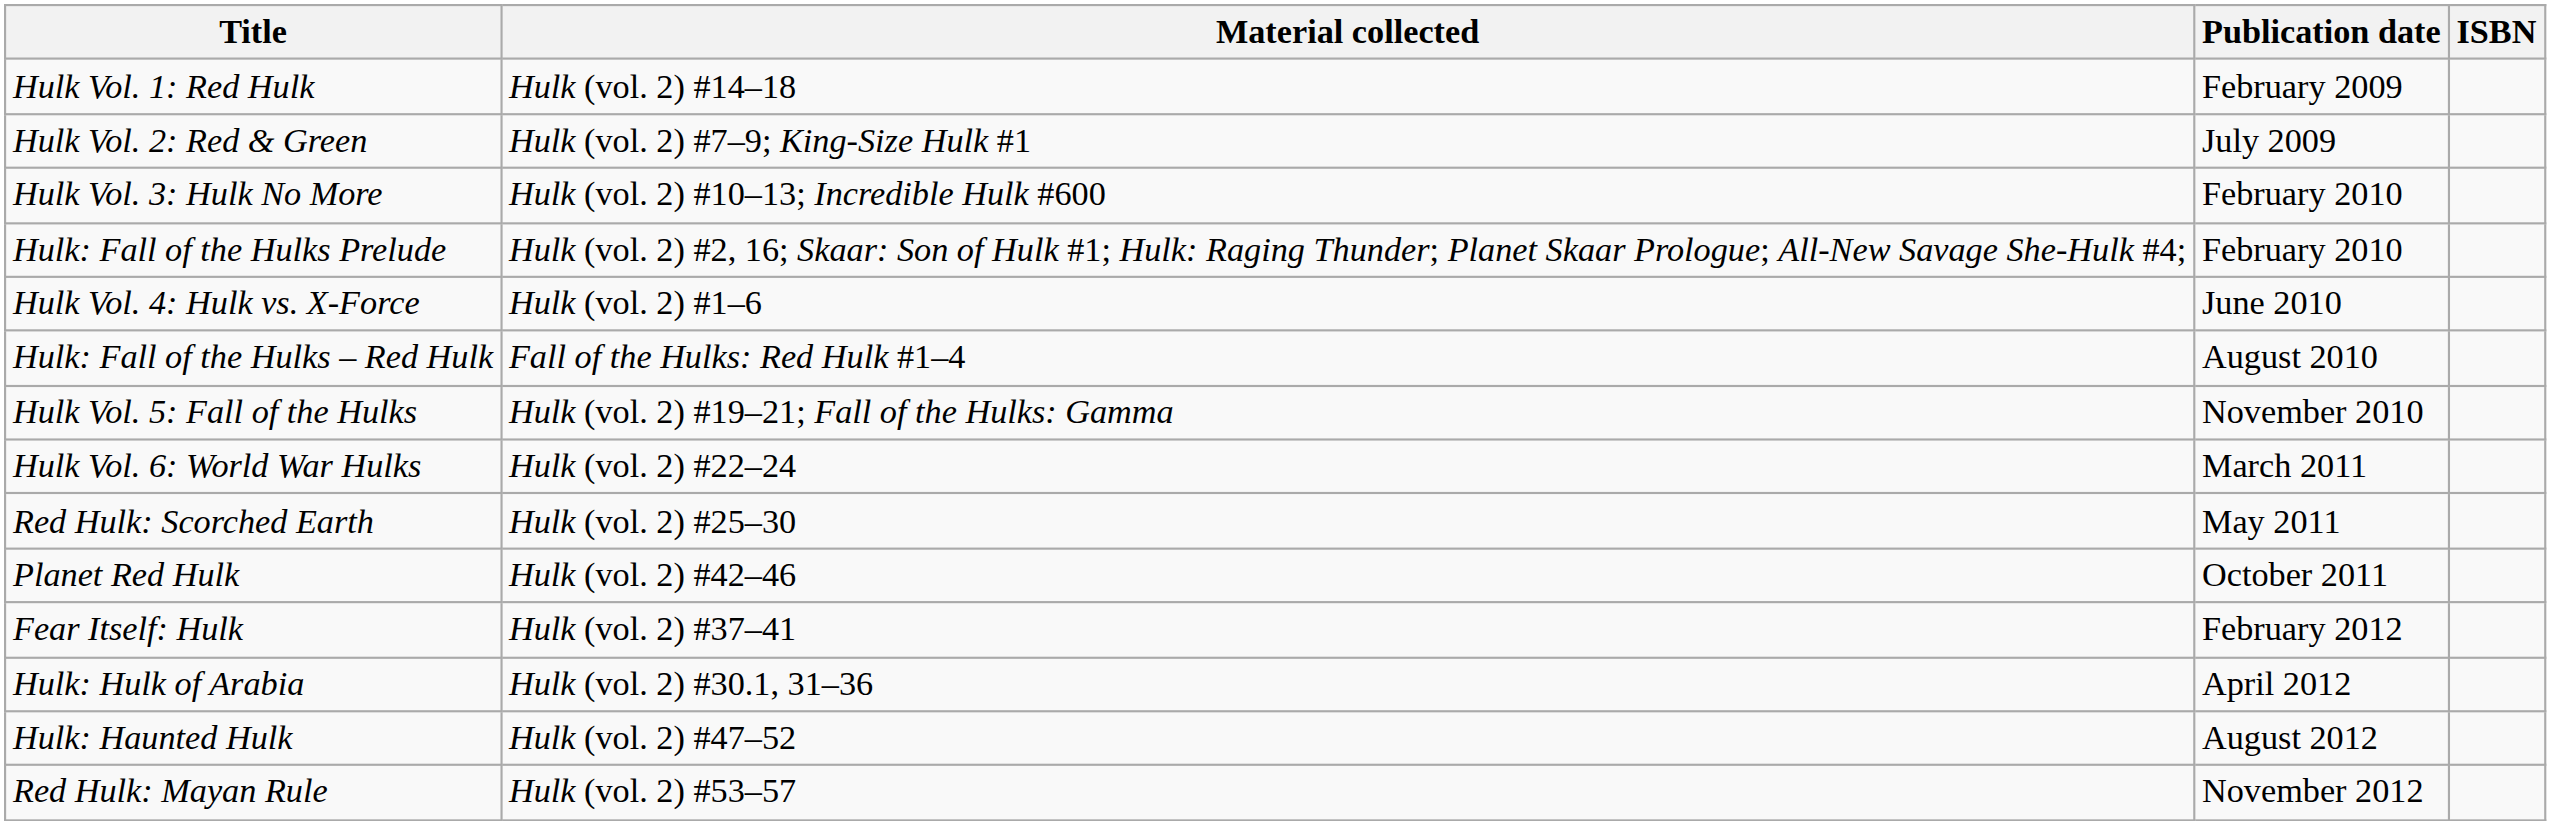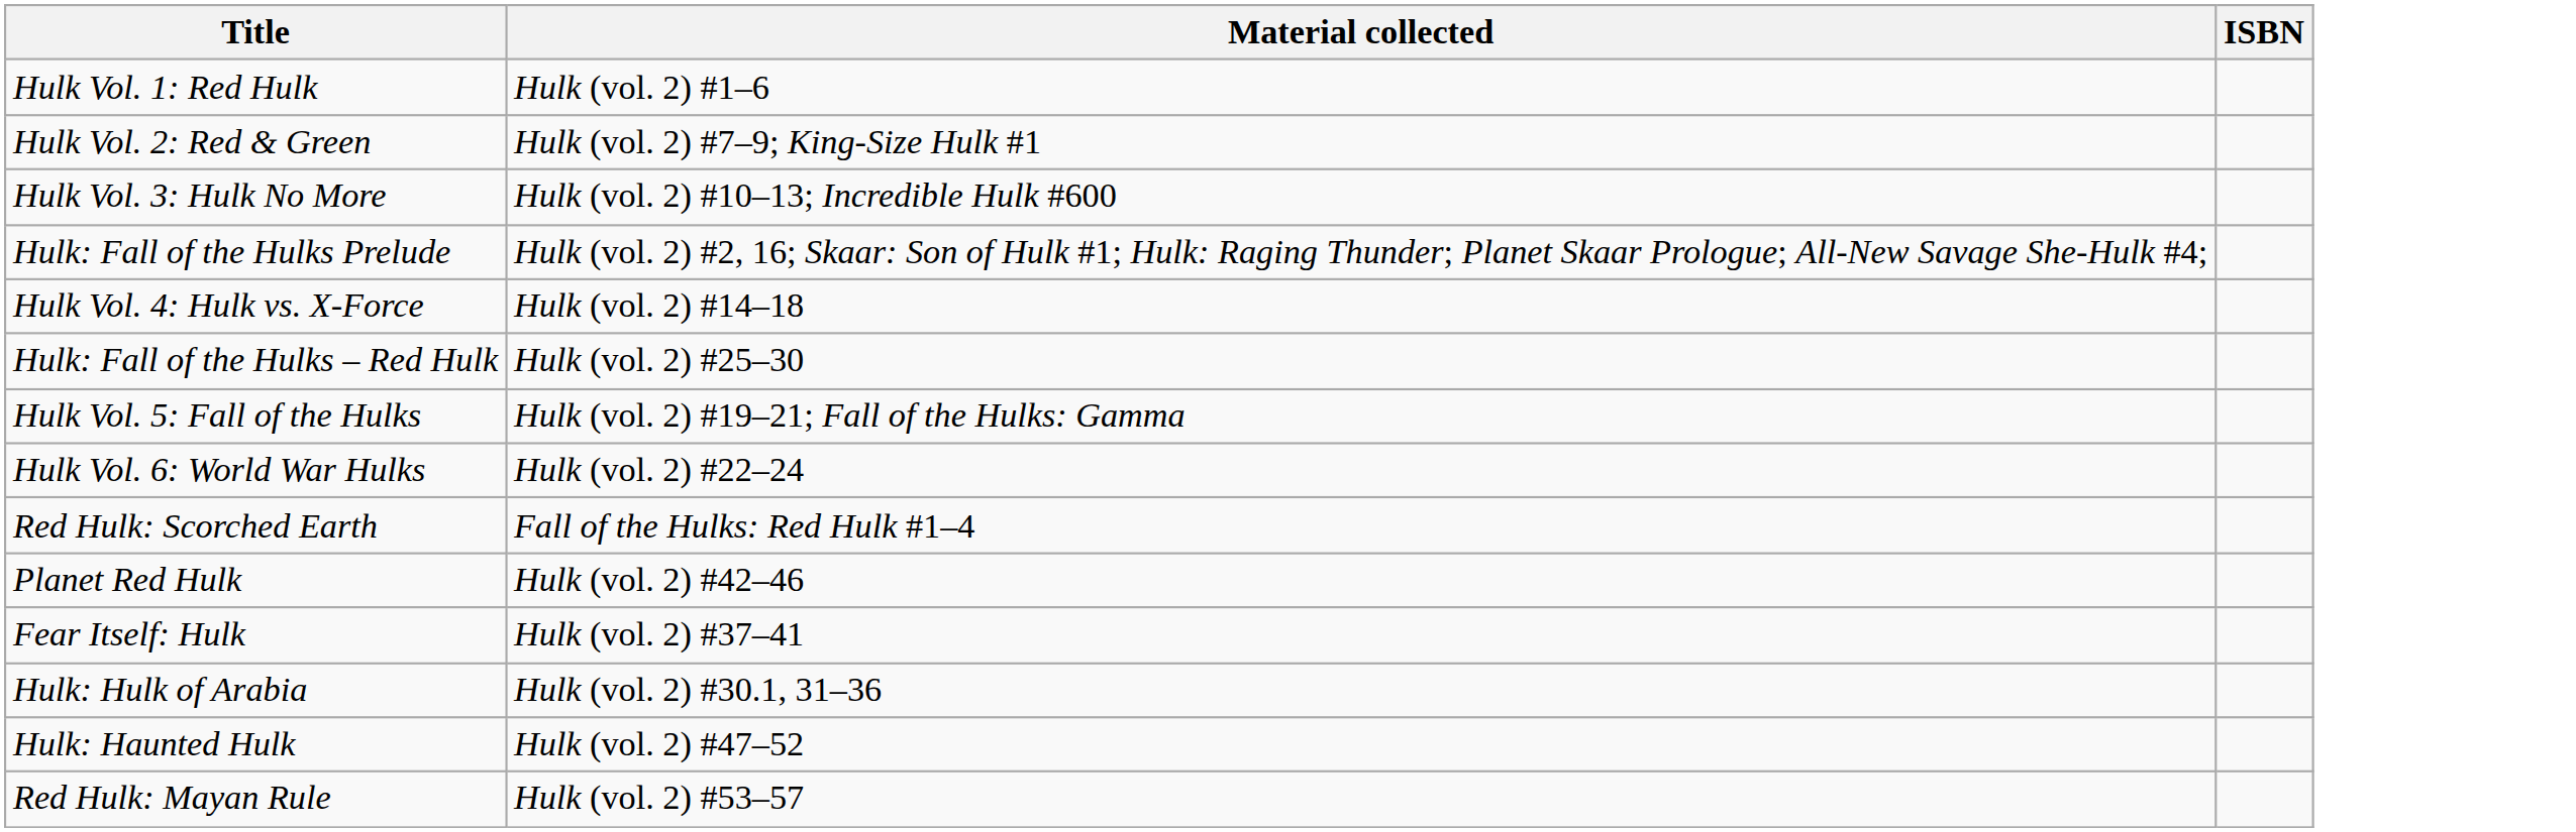- column: Publication date | February 2009 | July 2009 | February 2010 | February 2010 | June 2010 | August 2010 | November 2010 | March 2011 | May 2011 | October 2011 | February 2012 | April 2012 | August 2012 | November 2012
Hulk Vol. 1: Red Hulk | Material collected: Hulk (vol. 2) #14–18 -> Hulk (vol. 2) #1–6
Hulk Vol. 4: Hulk vs. X-Force | Material collected: Hulk (vol. 2) #1–6 -> Hulk (vol. 2) #14–18
Hulk: Fall of the Hulks – Red Hulk | Material collected: Fall of the Hulks: Red Hulk #1–4 -> Hulk (vol. 2) #25–30
Red Hulk: Scorched Earth | Material collected: Hulk (vol. 2) #25–30 -> Fall of the Hulks: Red Hulk #1–4
